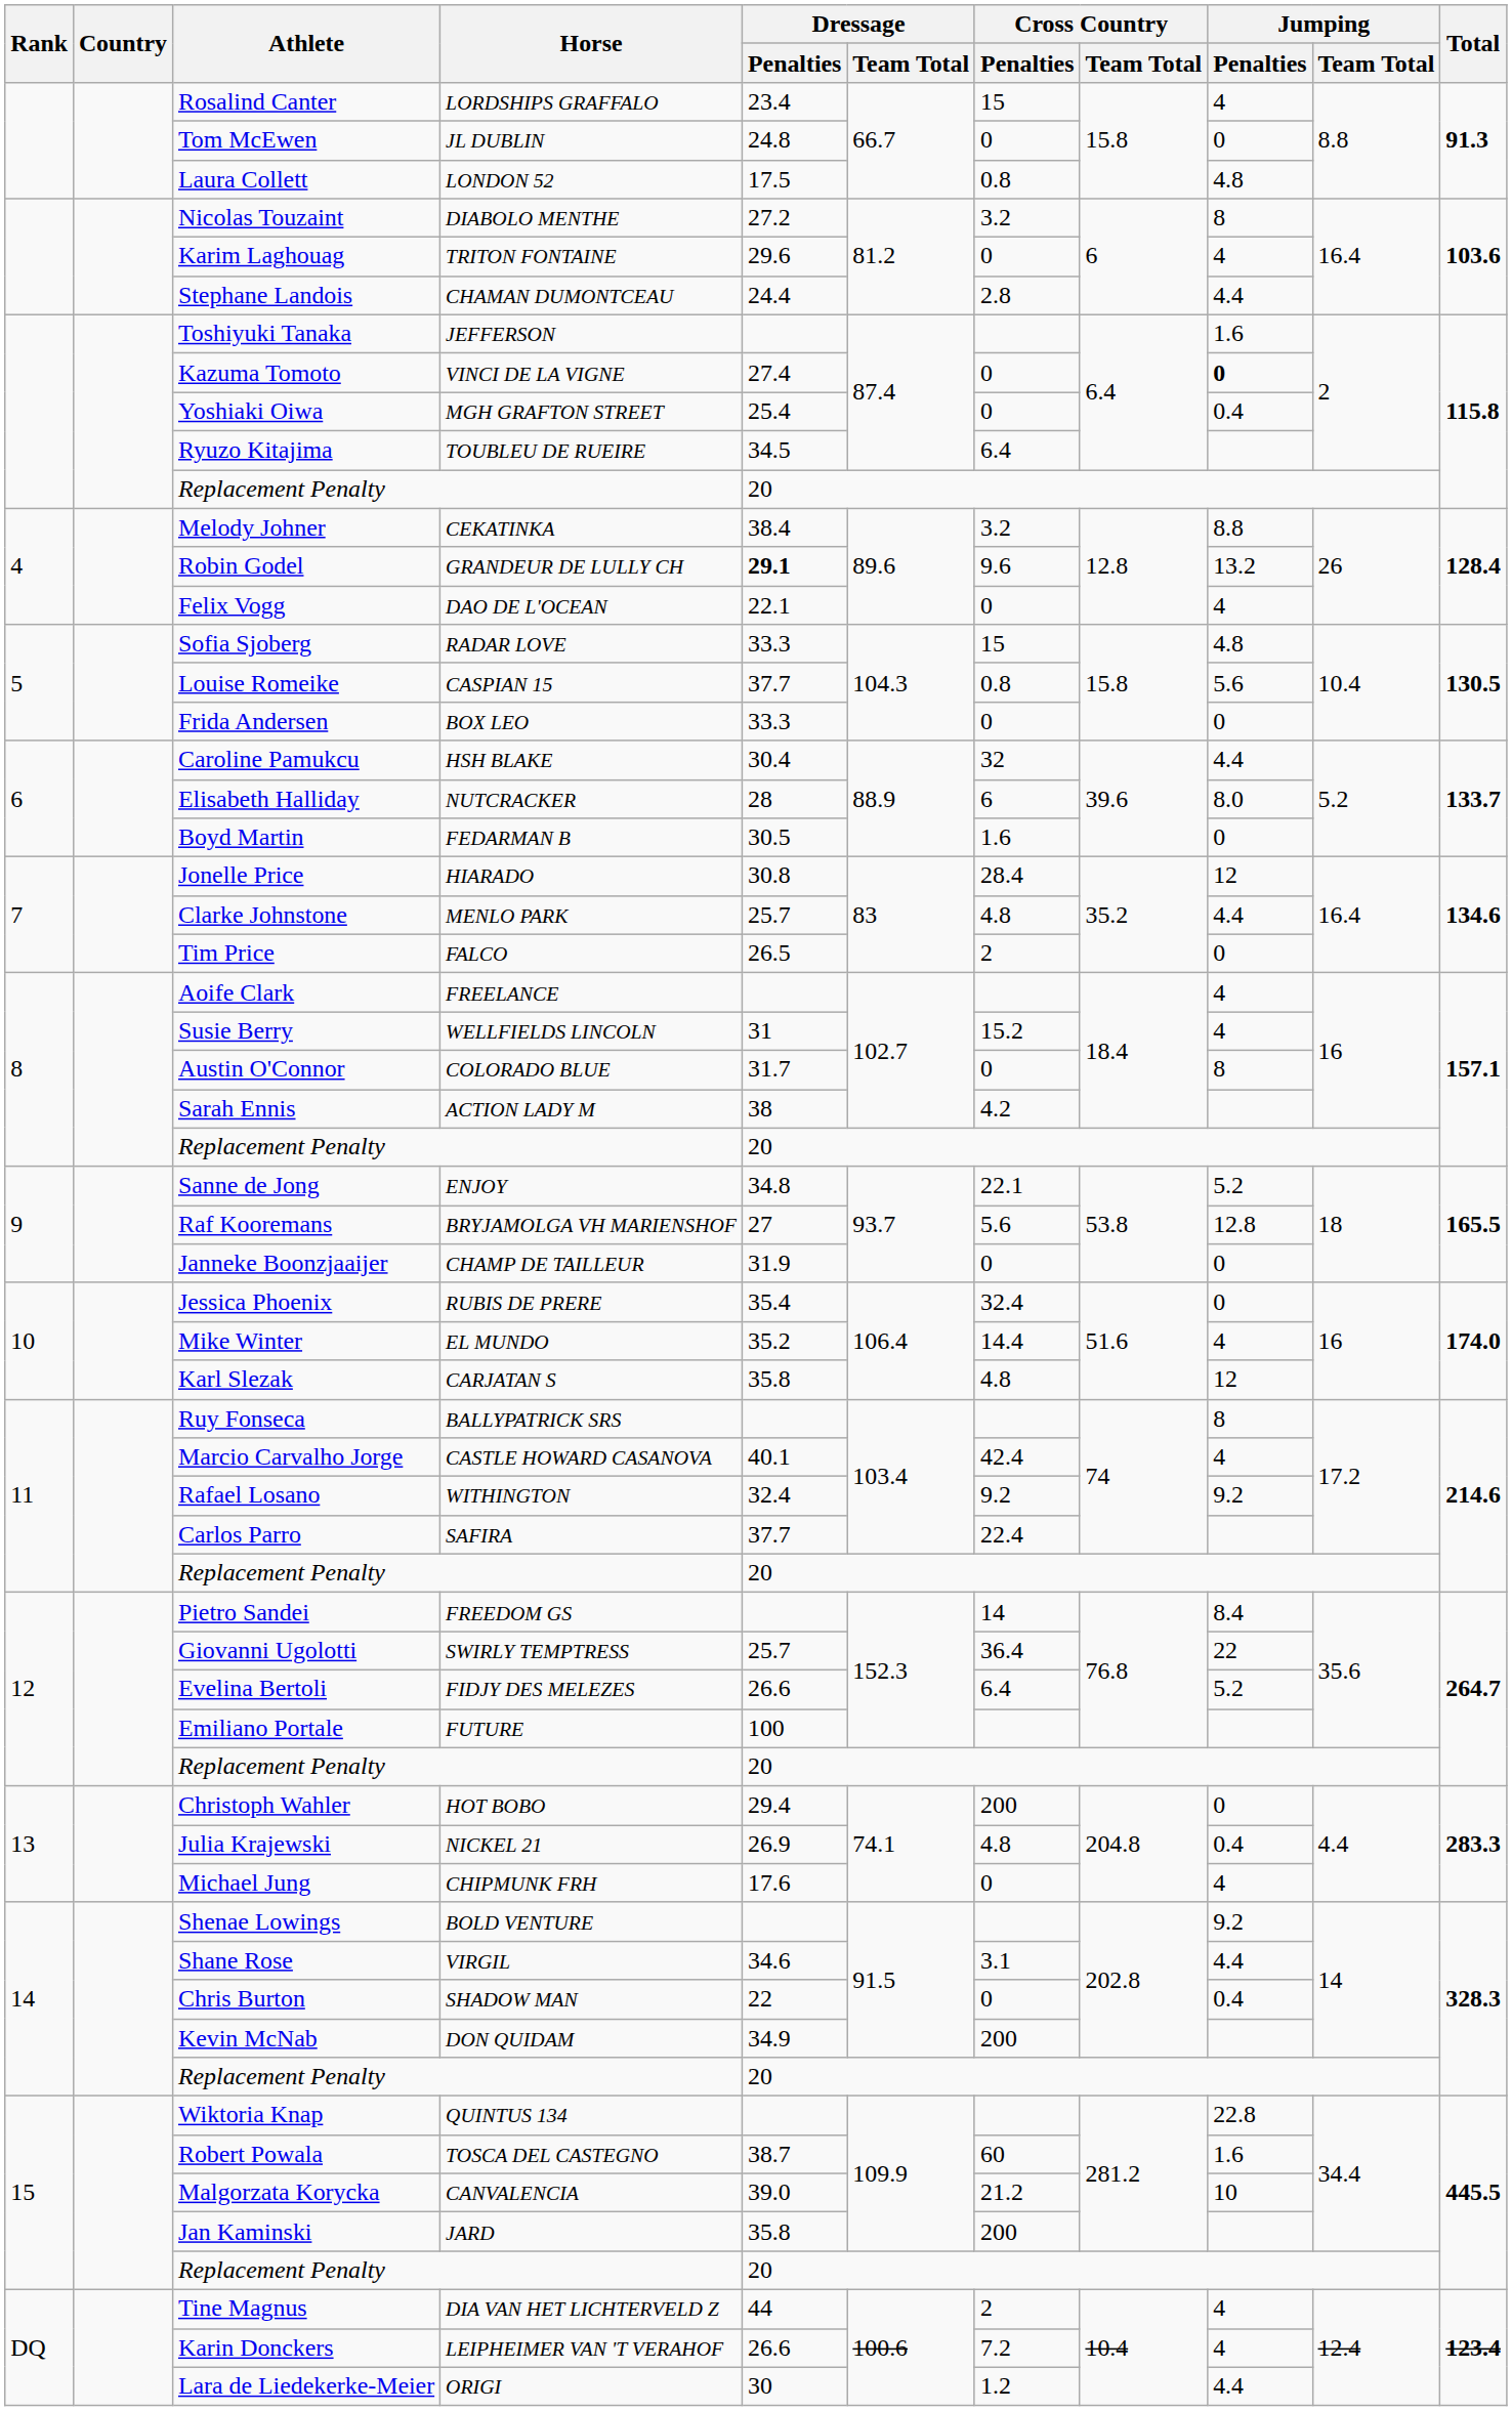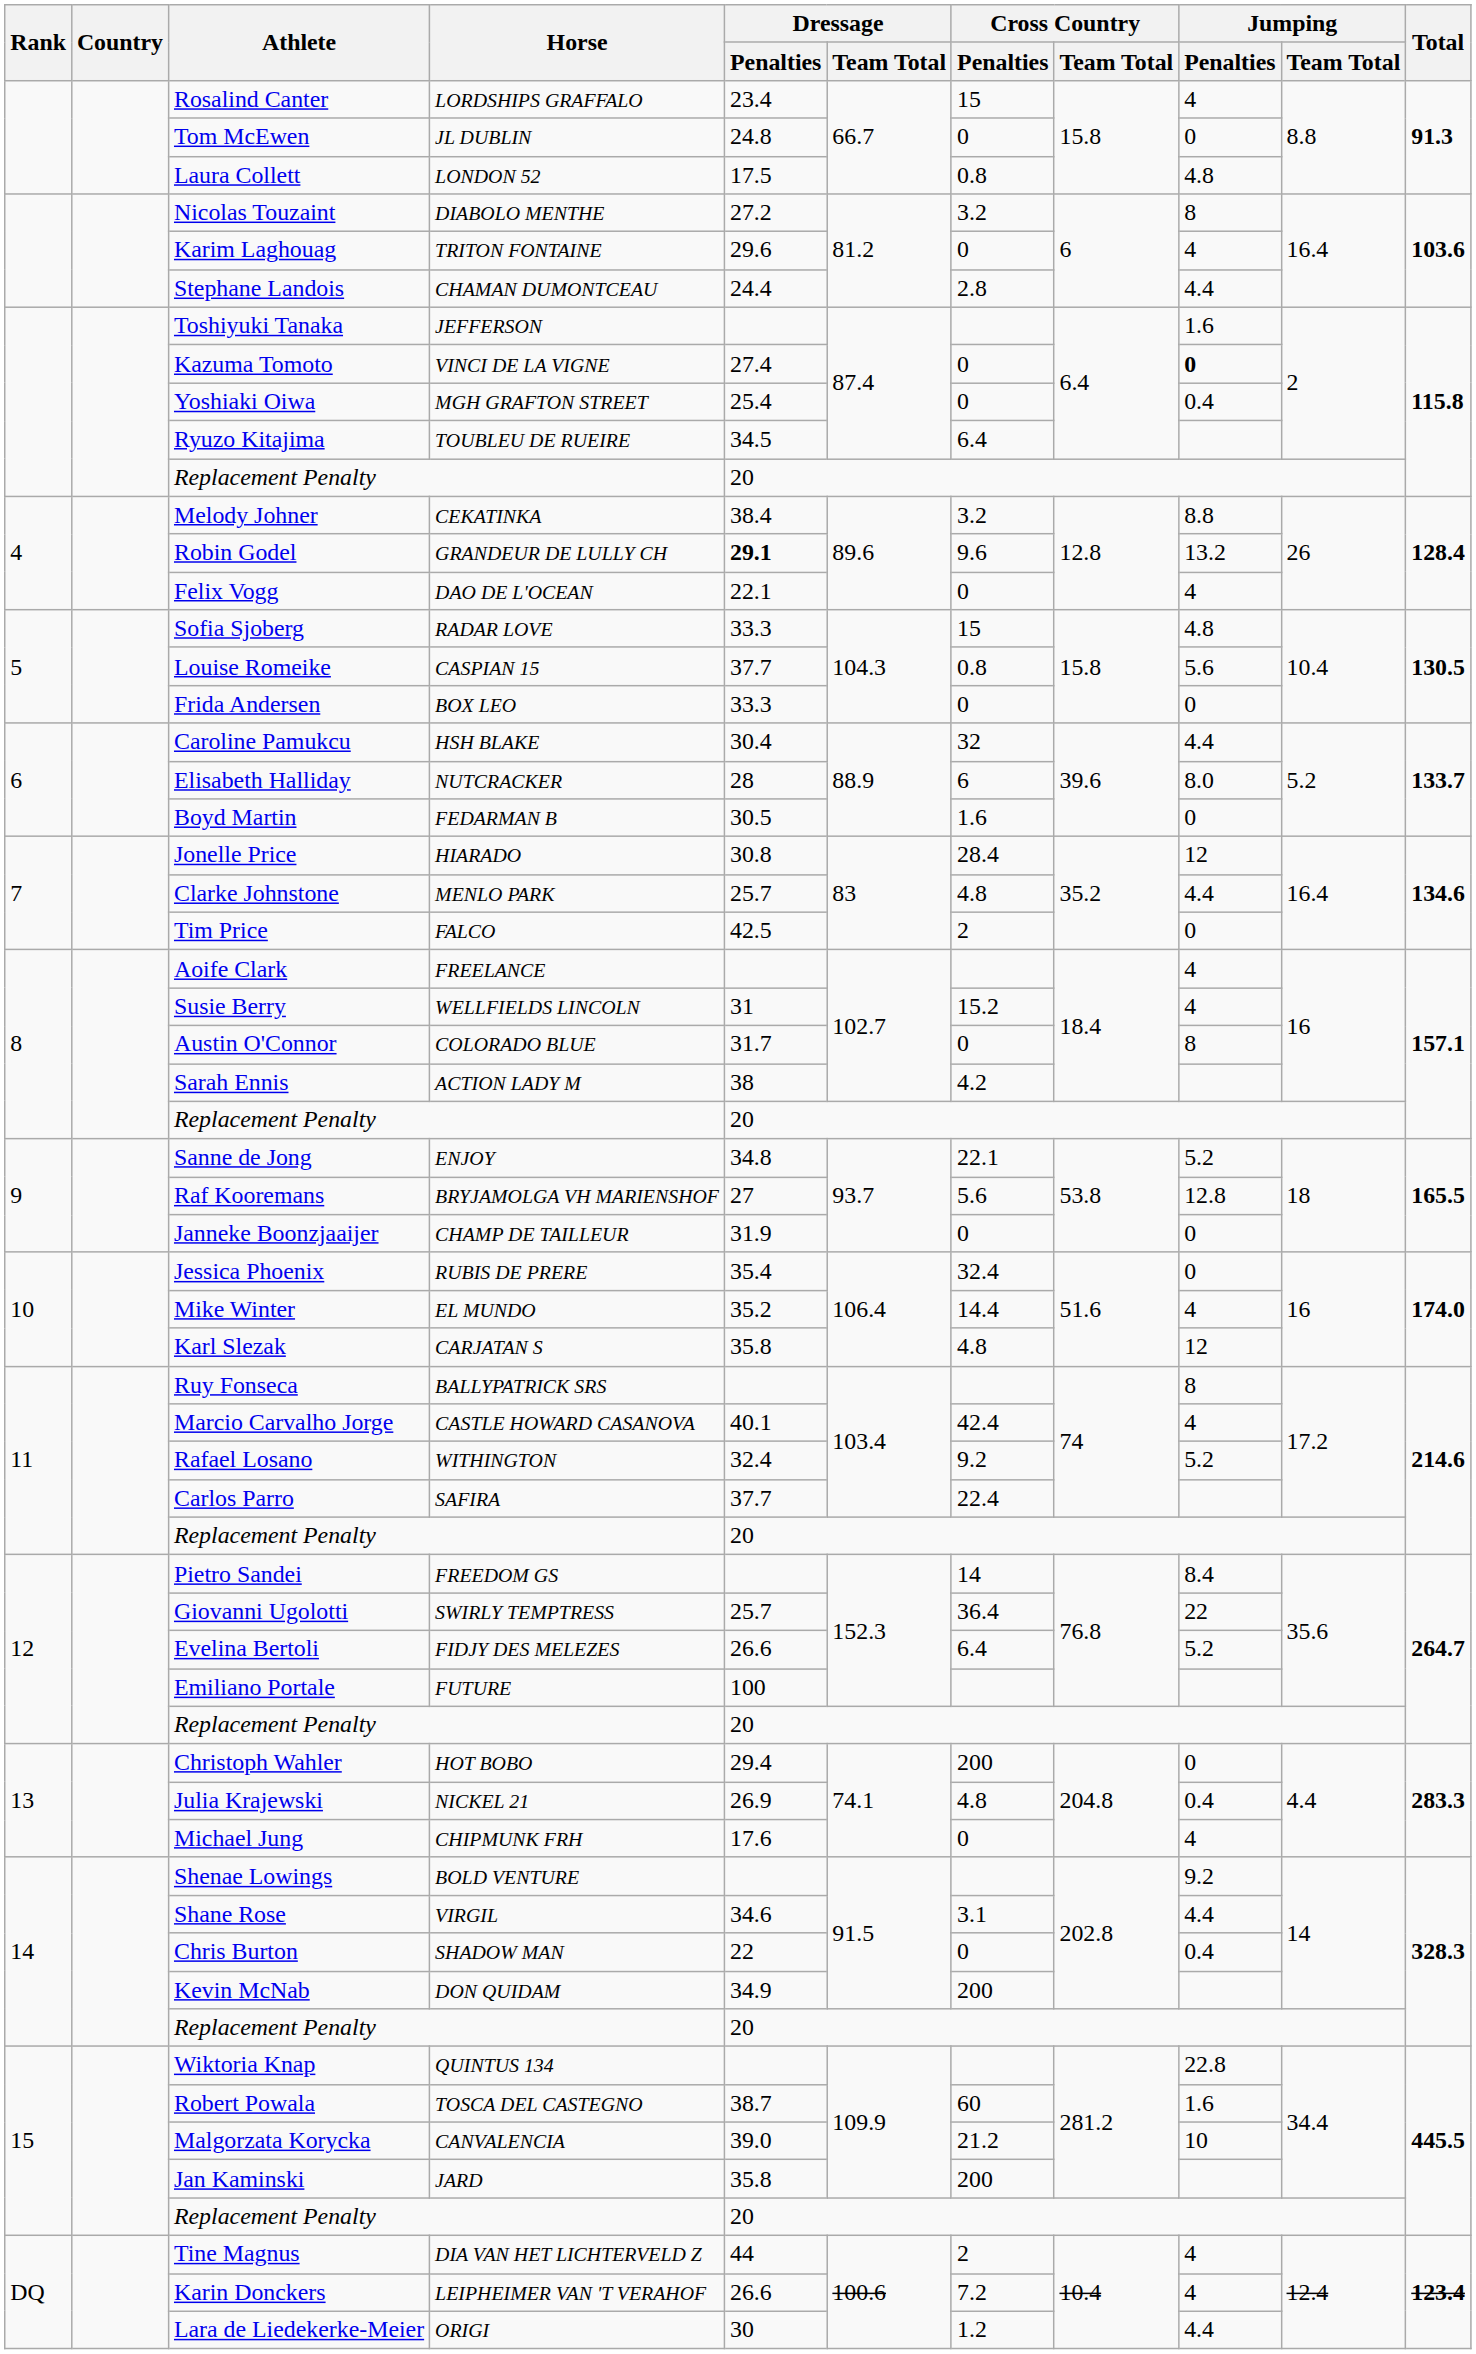Tim Price | Dressage / Penalties: 26.5 -> 42.5
Rafael Losano | Jumping / Penalties: 9.2 -> 5.2
